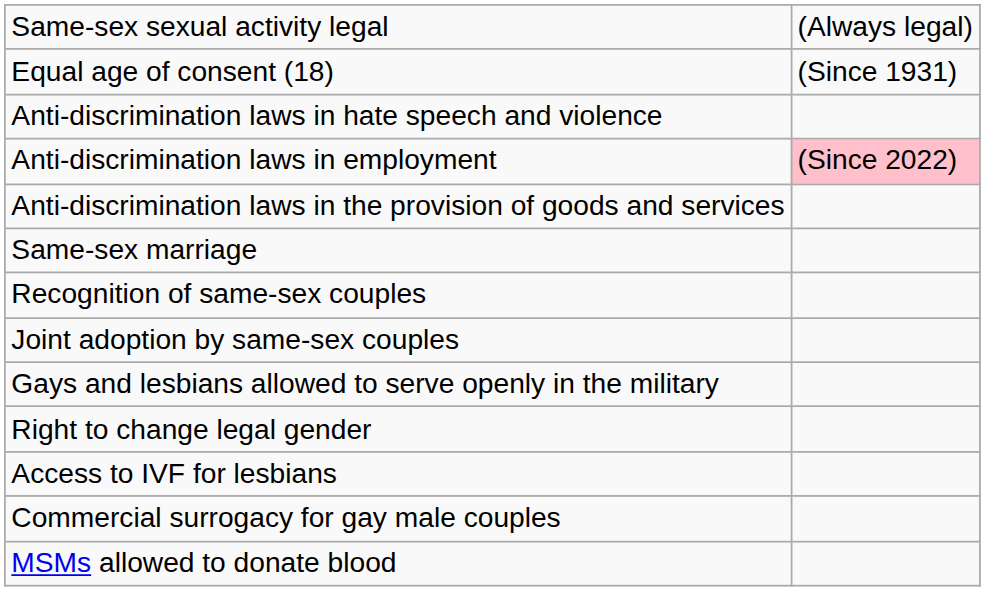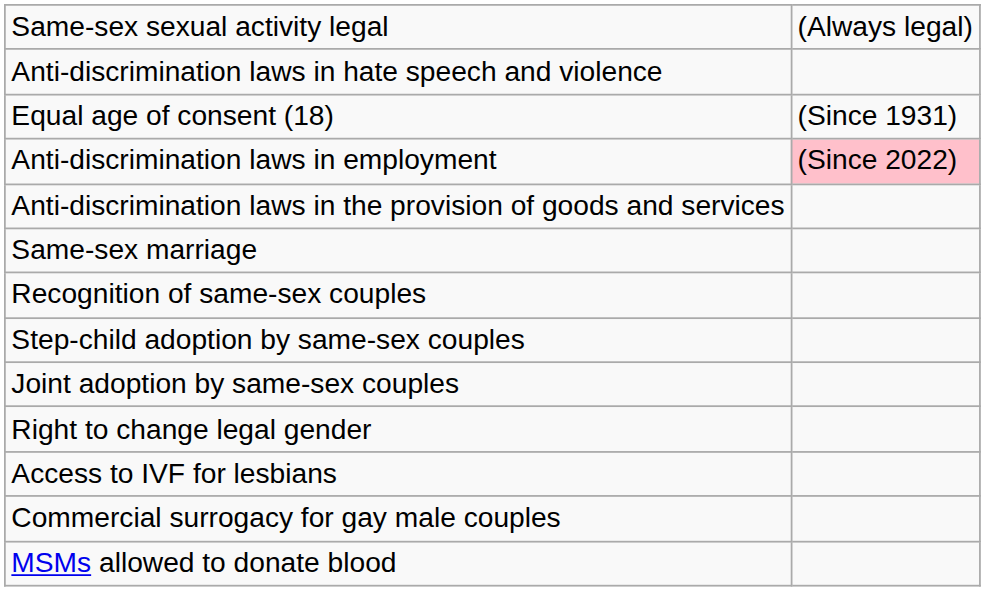rows swapped: Equal age of consent (18) <-> Anti-discrimination laws in hate speech and violence
+ row: Step-child adoption by same-sex couples
- row: Gays and lesbians allowed to serve openly in the military
